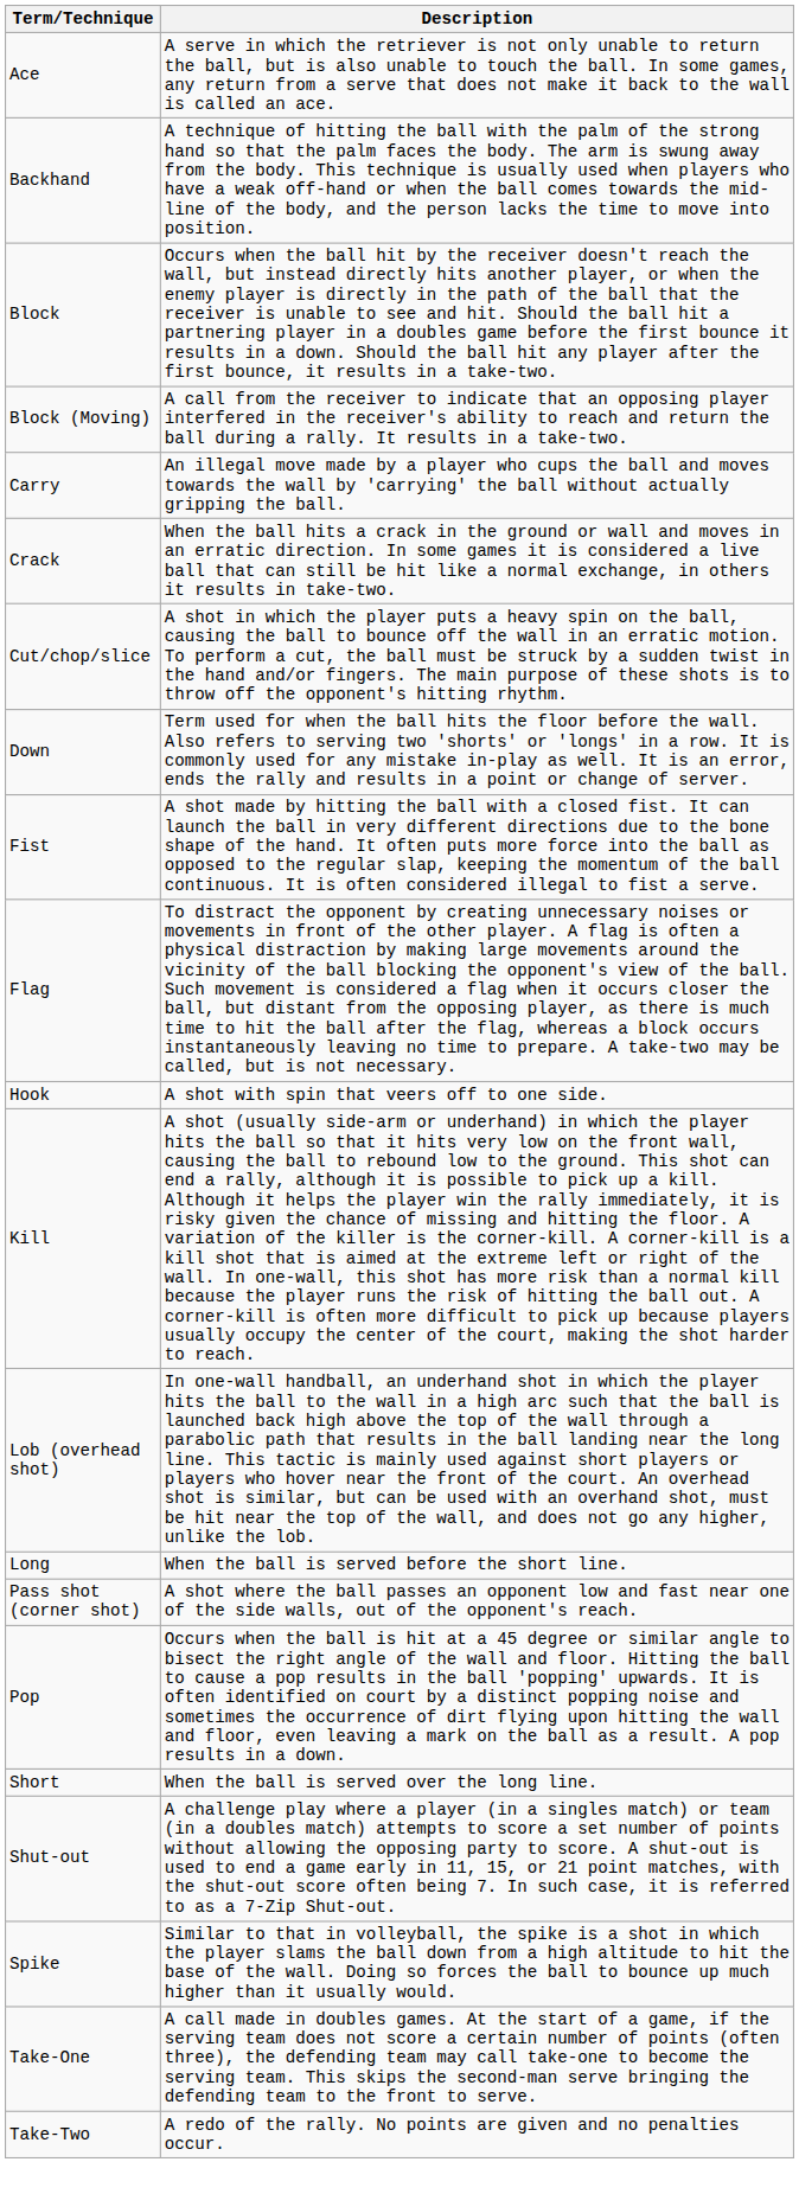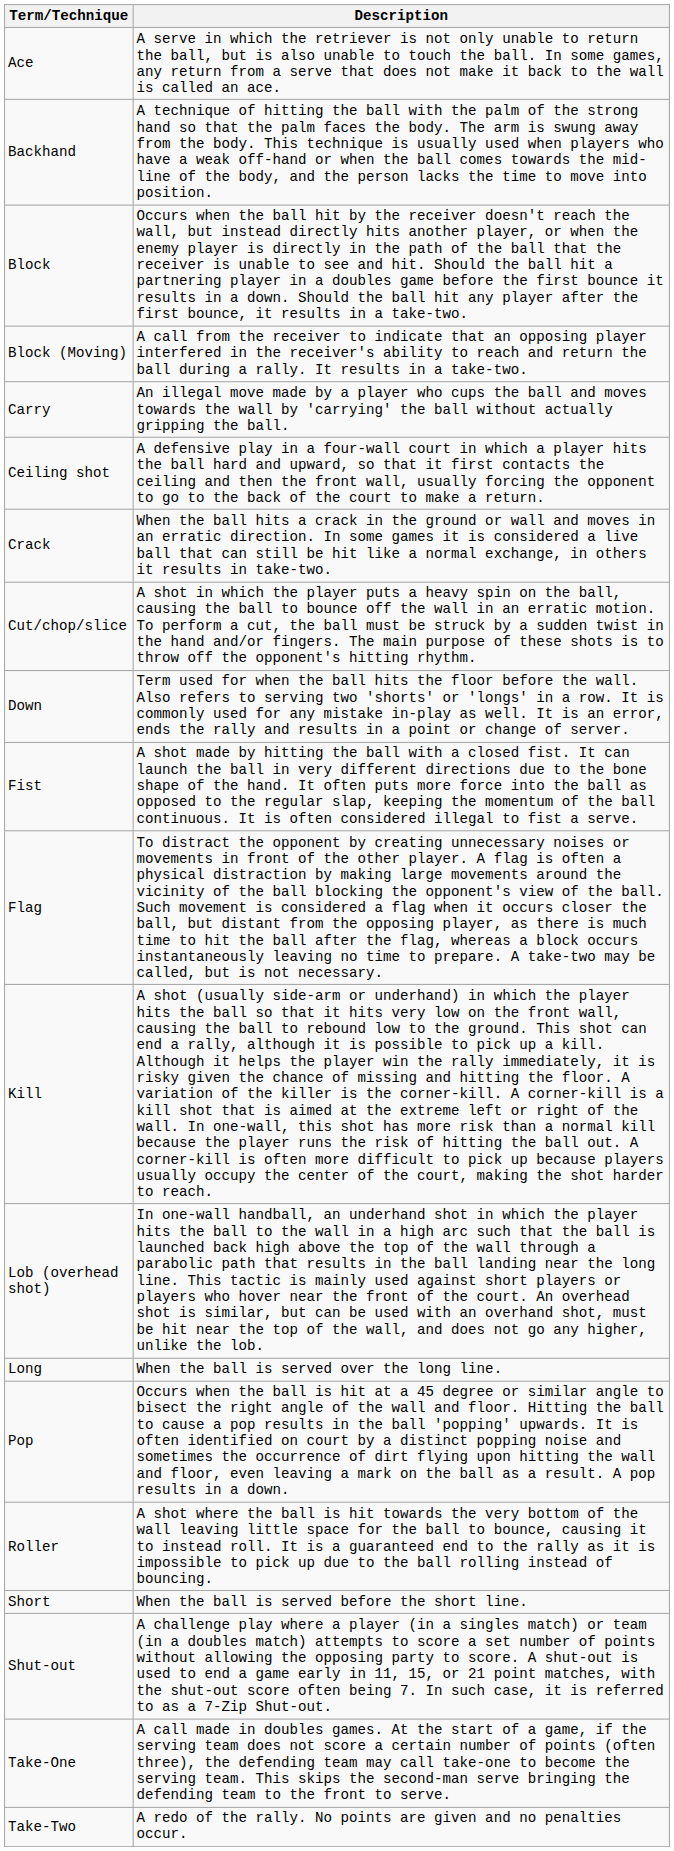+ row: Ceiling shot | A defensive play in a four-wall court in which a player hits the ball hard and upward, so that it first contacts the ceiling and then the front wall, usually forcing the opponent to go to the back of the court to make a return.
- row: Hook | A shot with spin that veers off to one side.
Long | Description: When the ball is served before the short line. -> When the ball is served over the long line.
- row: Pass shot (corner shot) | A shot where the ball passes an opponent low and fast near one of the side walls, out of the opponent's reach.
+ row: Roller | A shot where the ball is hit towards the very bottom of the wall leaving little space for the ball to bounce, causing it to instead roll. It is a guaranteed end to the rally as it is impossible to pick up due to the ball rolling instead of bouncing.
Short | Description: When the ball is served over the long line. -> When the ball is served before the short line.
- row: Spike | Similar to that in volleyball, the spike is a shot in which the player slams the ball down from a high altitude to hit the base of the wall. Doing so forces the ball to bounce up much higher than it usually would.
